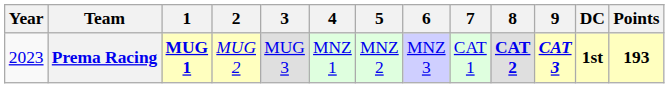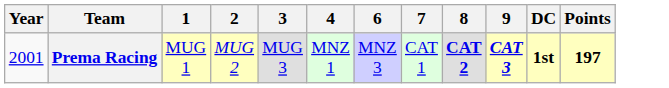- column: 5 | MNZ 2
Prema Racing | Year: 2023 -> 2001
Prema Racing | 1: bold -> normal
Prema Racing | Points: 193 -> 197
